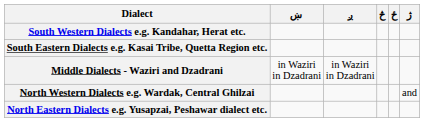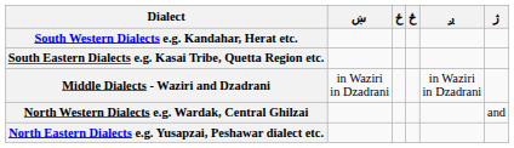columns swapped: ږ <-> ځ
